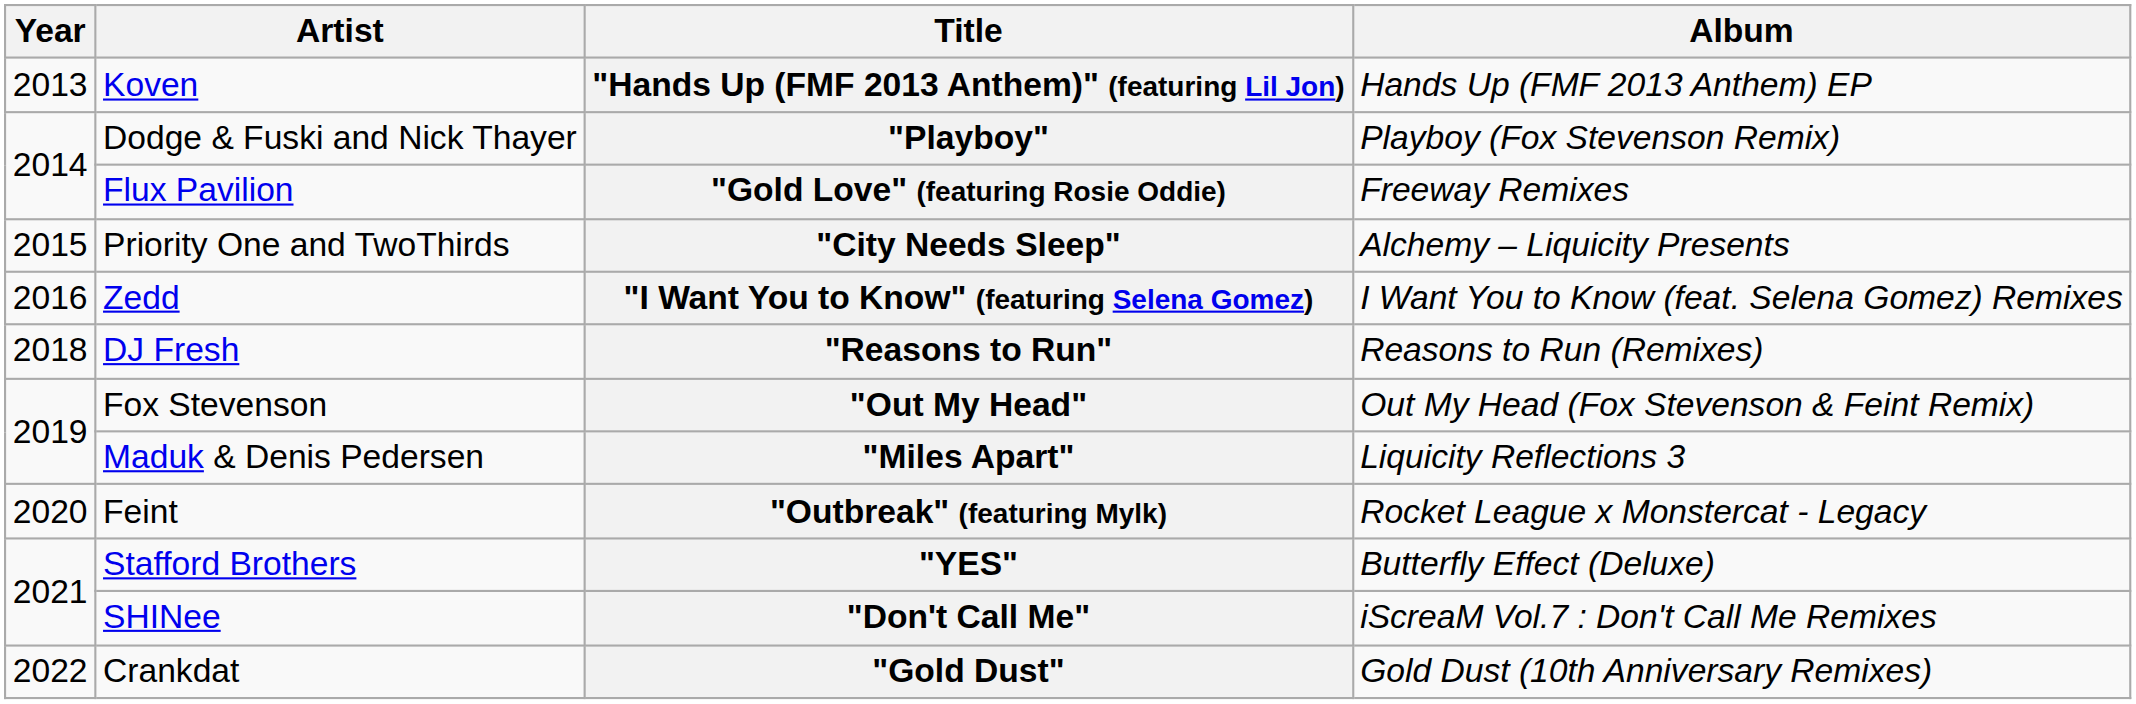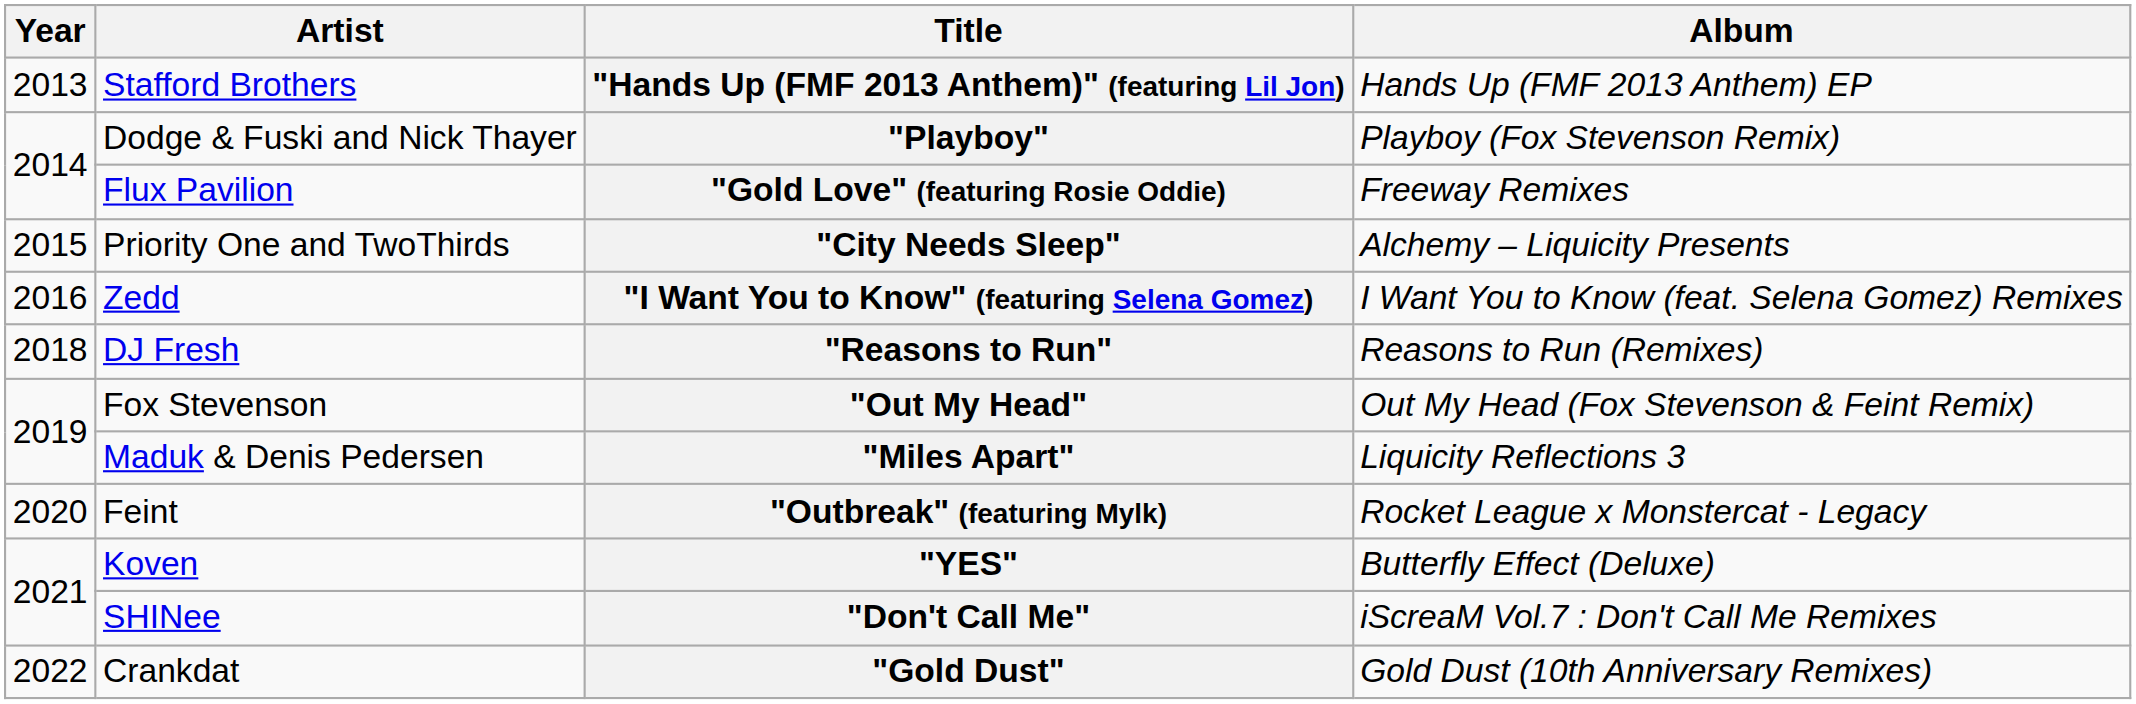"Hands Up (FMF 2013 Anthem)" (featuring Lil Jon) | Artist: Koven -> Stafford Brothers
"YES" | Artist: Stafford Brothers -> Koven
